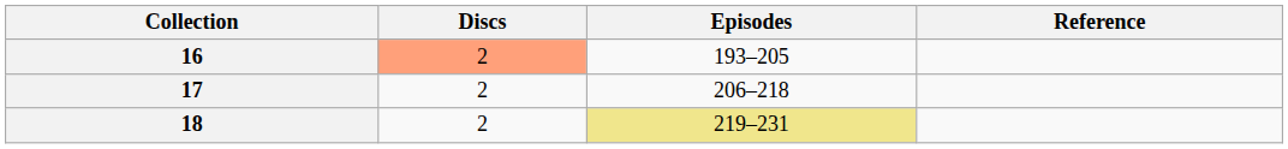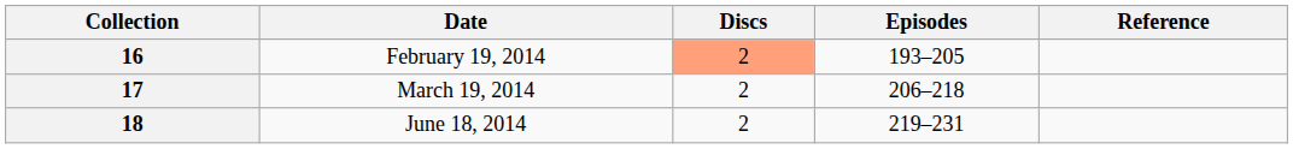+ column: Date | February 19, 2014 | March 19, 2014 | June 18, 2014
18 | Episodes: khaki background -> no background
